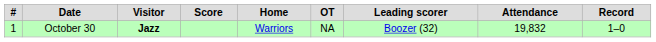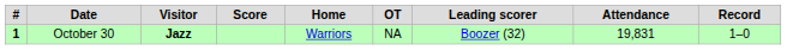October 30 | #: normal -> bold
October 30 | Attendance: 19,832 -> 19,831
